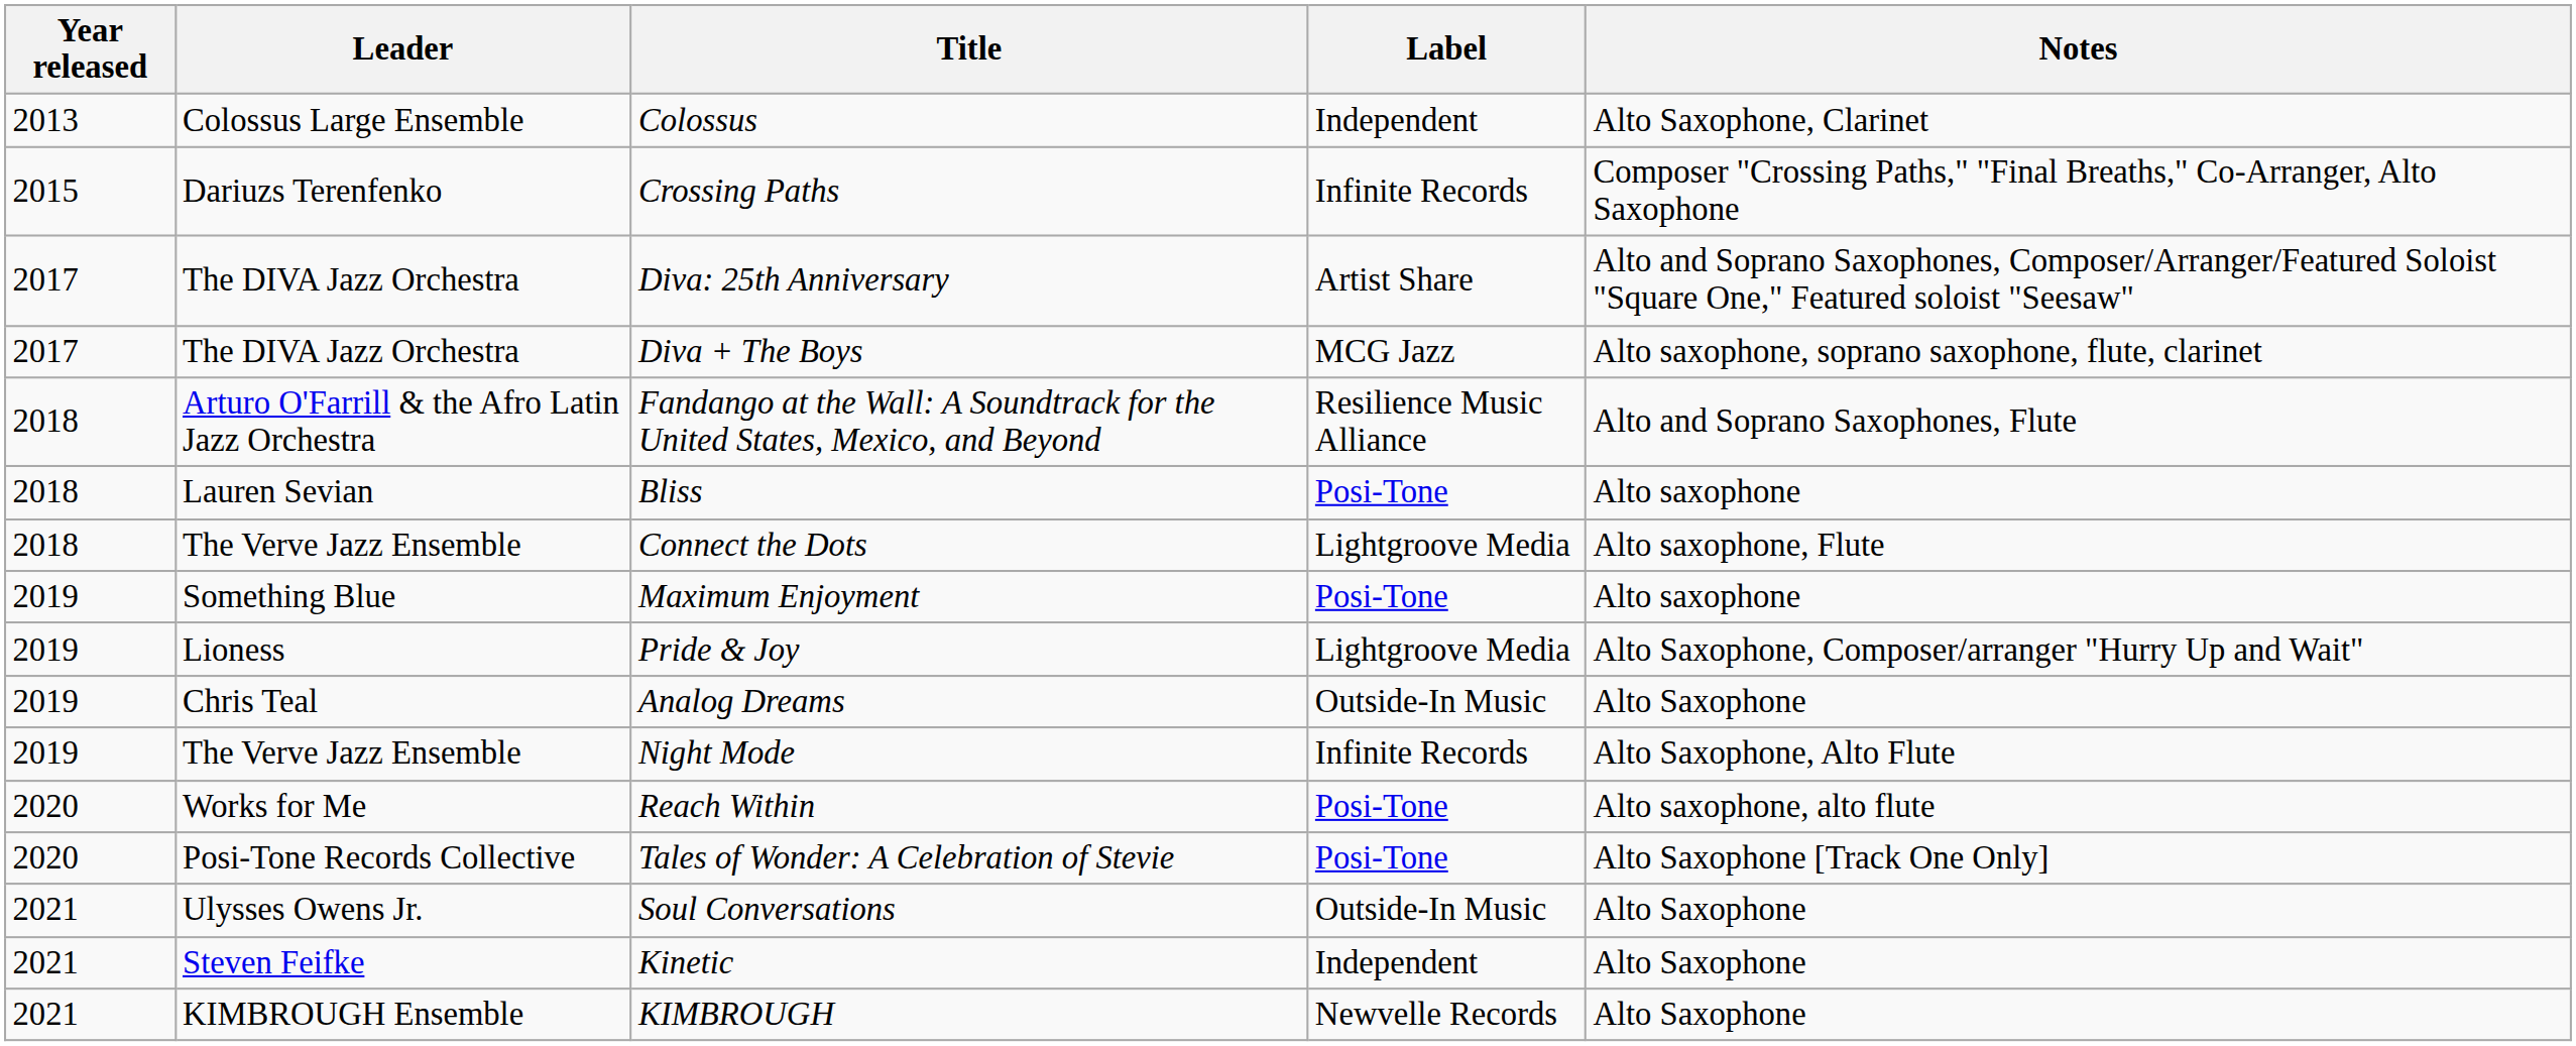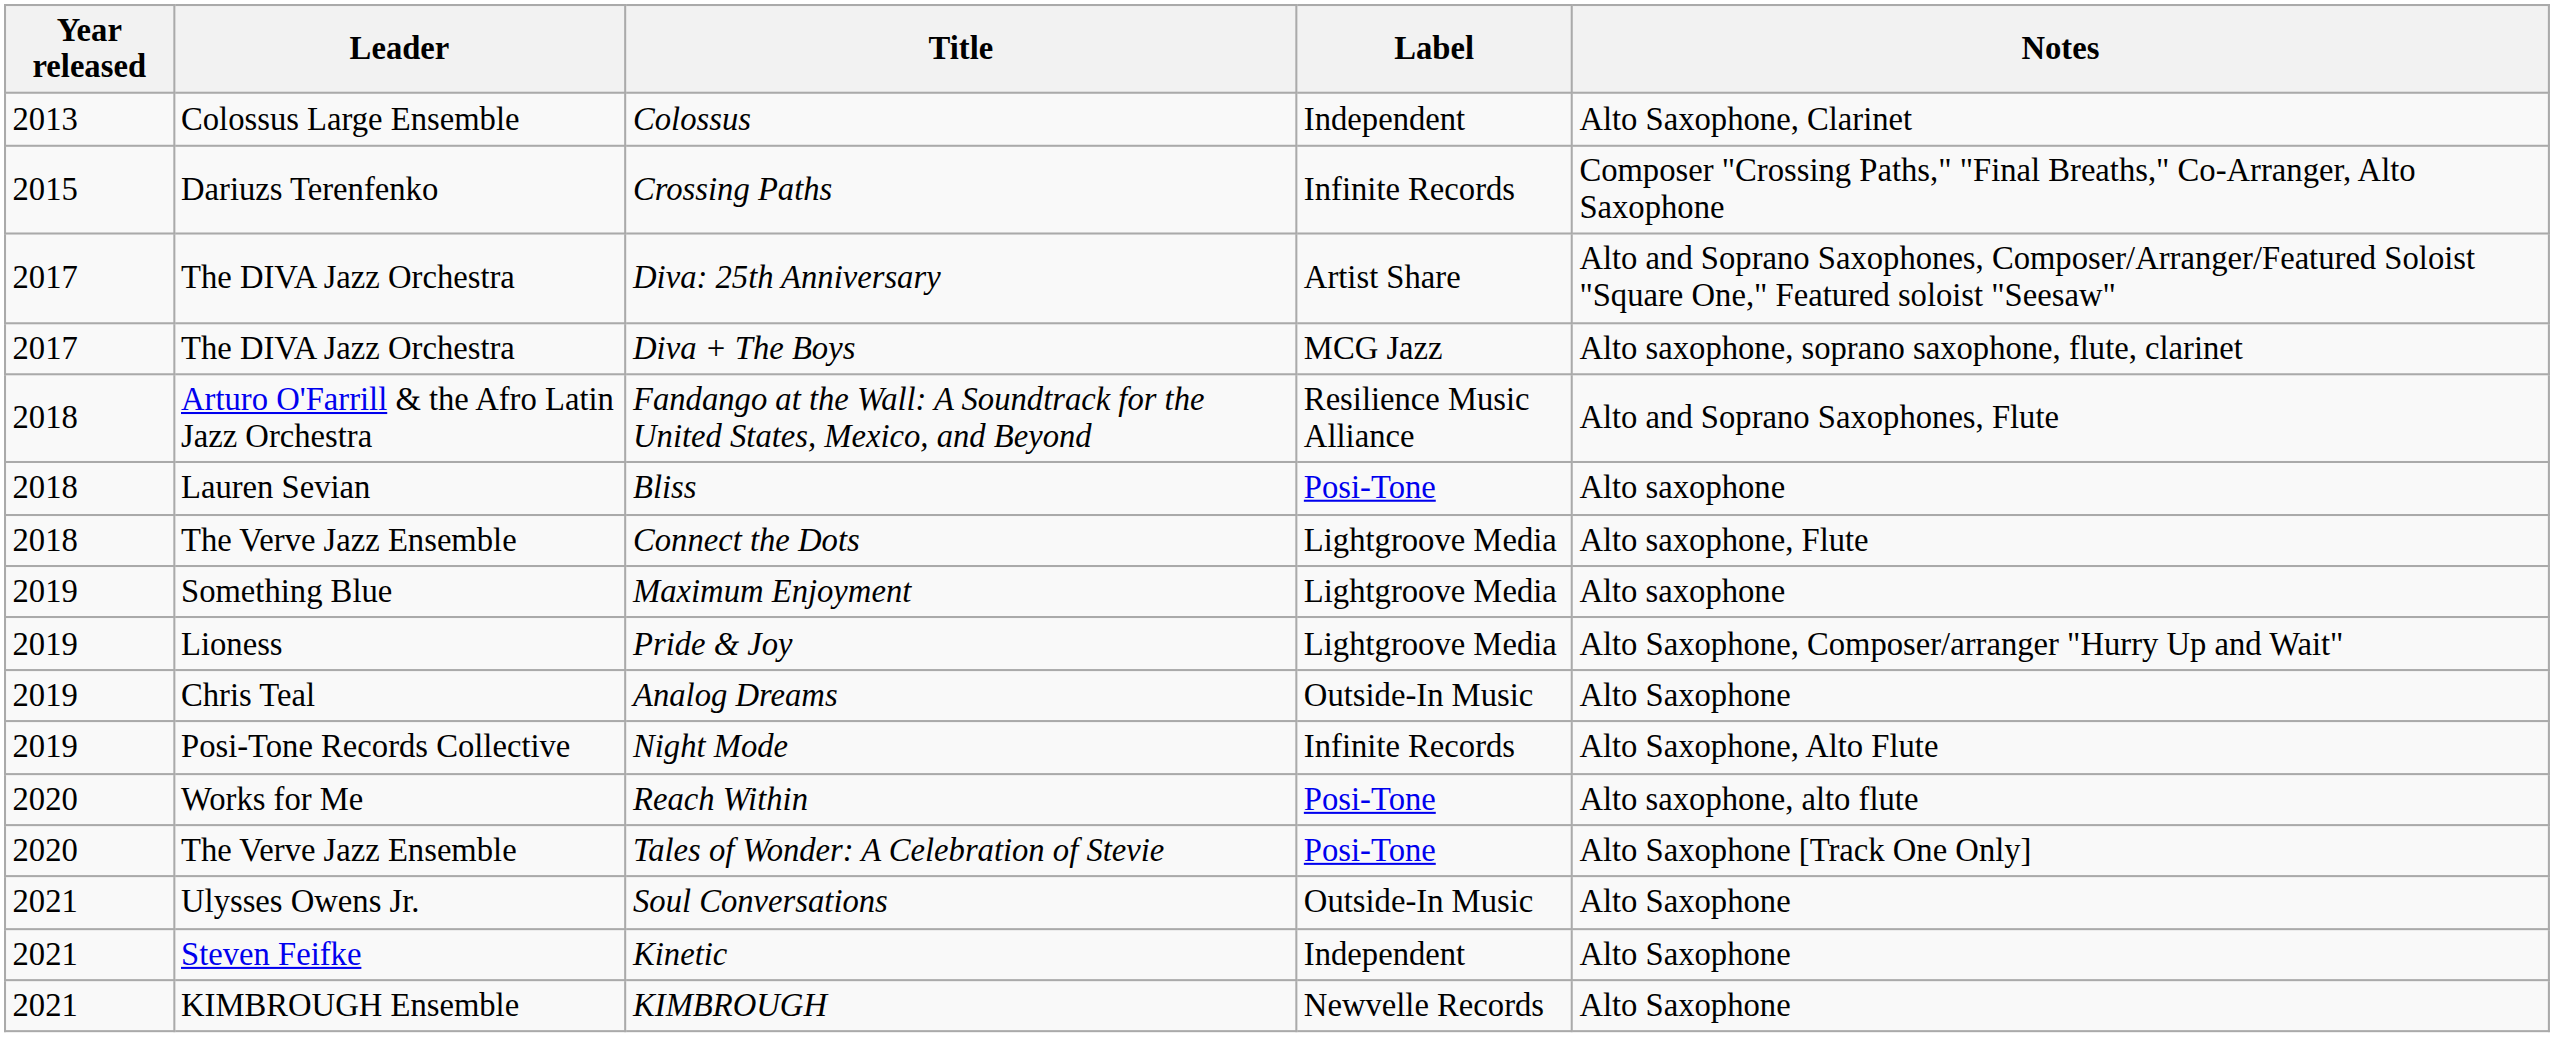Maximum Enjoyment | Label: Posi-Tone -> Lightgroove Media
Night Mode | Leader: The Verve Jazz Ensemble -> Posi-Tone Records Collective
Tales of Wonder: A Celebration of Stevie | Leader: Posi-Tone Records Collective -> The Verve Jazz Ensemble
